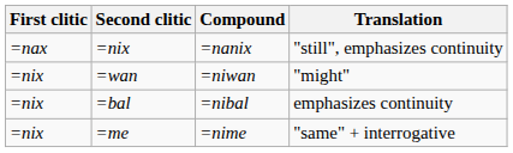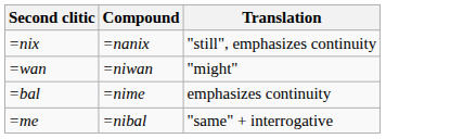- column: First clitic | =nax | =nix | =nix | =nix
=bal | Compound: =nibal -> =nime
=me | Compound: =nime -> =nibal
